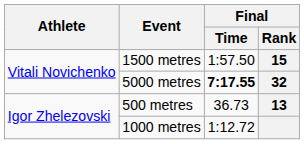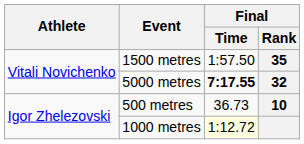1500 metres | Final / Rank: 15 -> 35
500 metres | Final / Rank: 13 -> 10
1000 metres | Final / Time: no background -> lightyellow background
